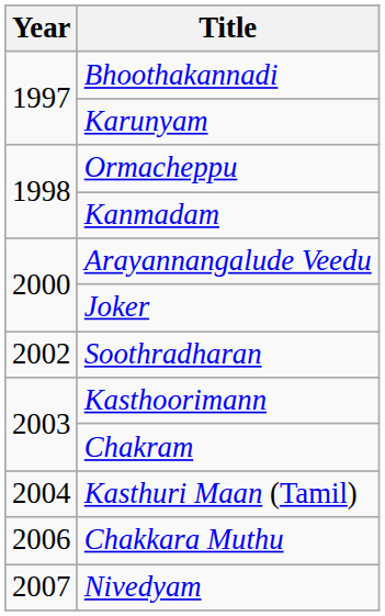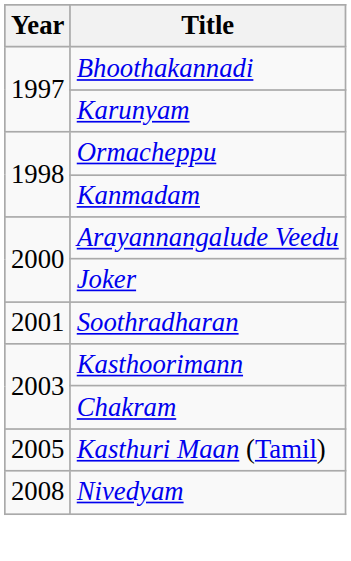Soothradharan | Year: 2002 -> 2001
Kasthuri Maan (Tamil) | Year: 2004 -> 2005
- row: 2006 | Chakkara Muthu
Nivedyam | Year: 2007 -> 2008
